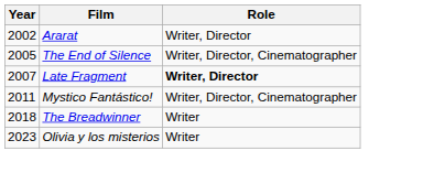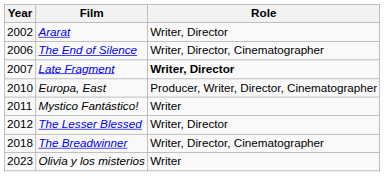The End of Silence | Year: 2005 -> 2006
+ row: 2010 | Europa, East | Producer, Writer, Director, Cinematographer
Mystico Fantástico! | Role: Writer, Director, Cinematographer -> Writer
+ row: 2012 | The Lesser Blessed | Writer, Director
The Breadwinner | Role: Writer -> Writer, Director, Cinematographer
